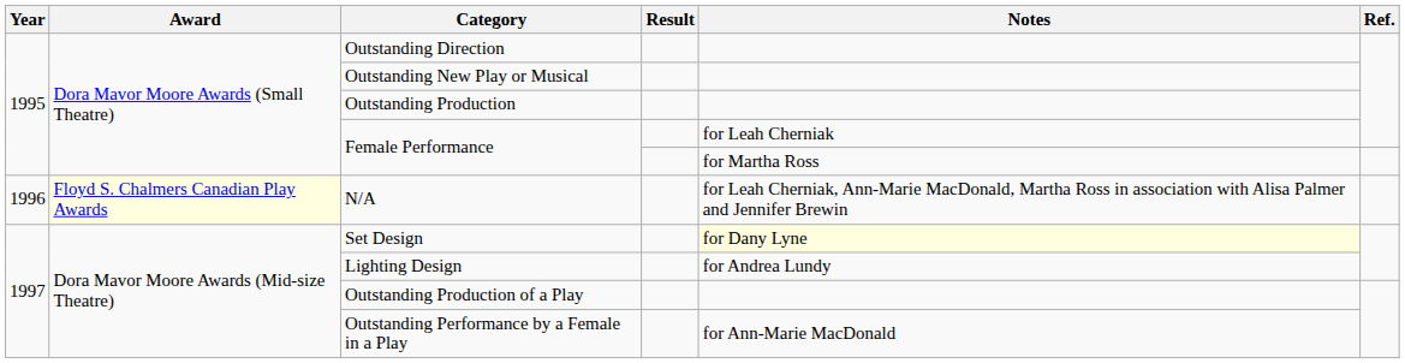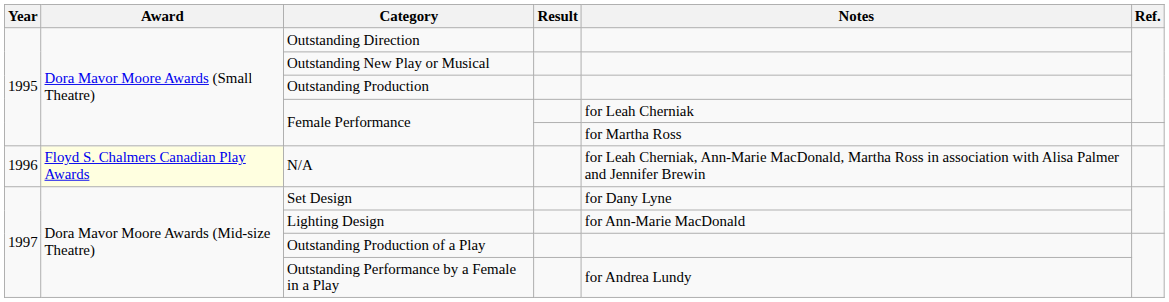Set Design | Notes: lightyellow background -> no background
Lighting Design | Notes: for Andrea Lundy -> for Ann-Marie MacDonald
Outstanding Performance by a Female in a Play | Notes: for Ann-Marie MacDonald -> for Andrea Lundy
